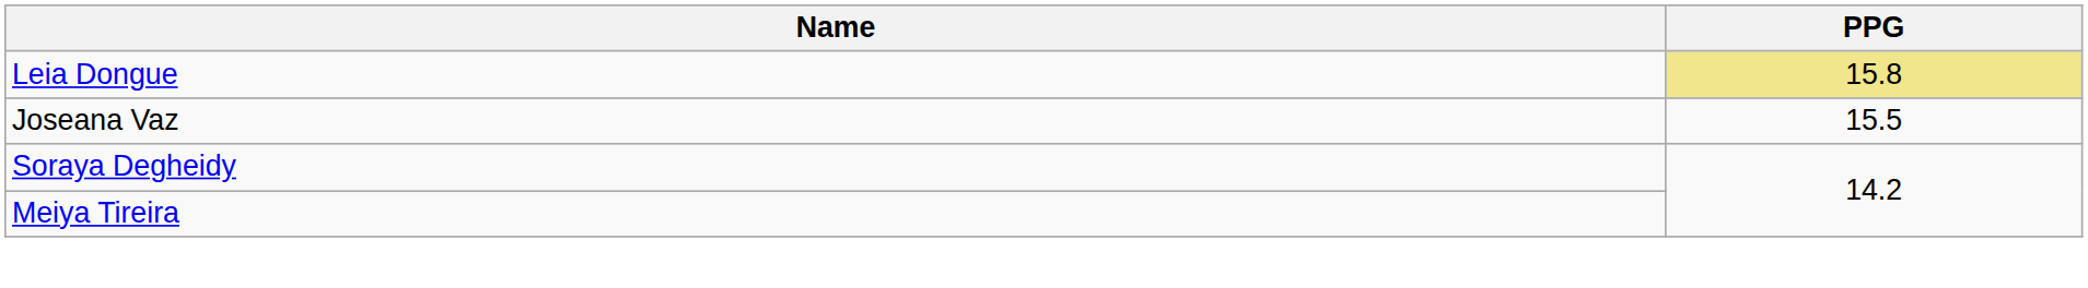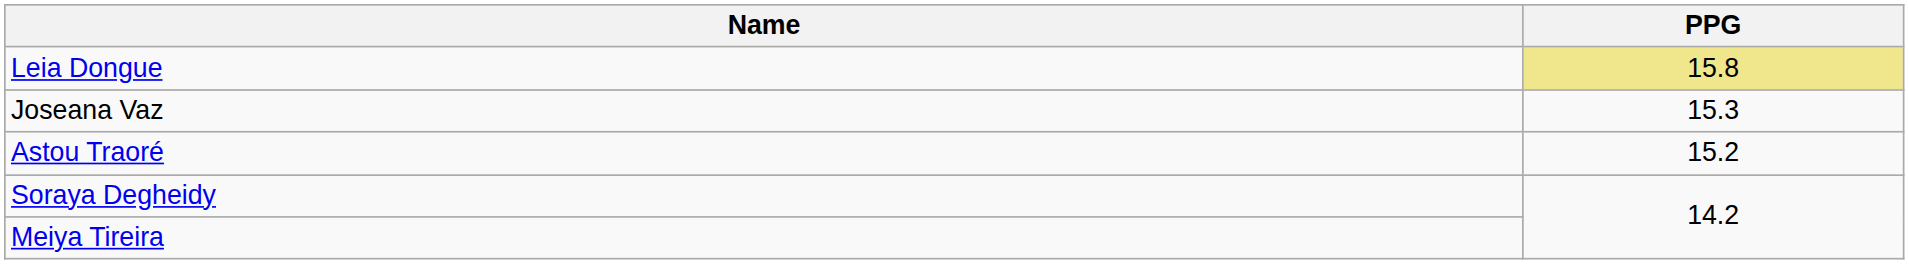Joseana Vaz | PPG: 15.5 -> 15.3
+ row: Astou Traoré | 15.2
